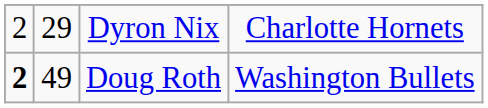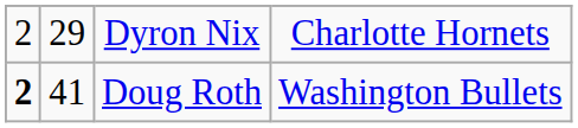Doug Roth | column 2: 49 -> 41
